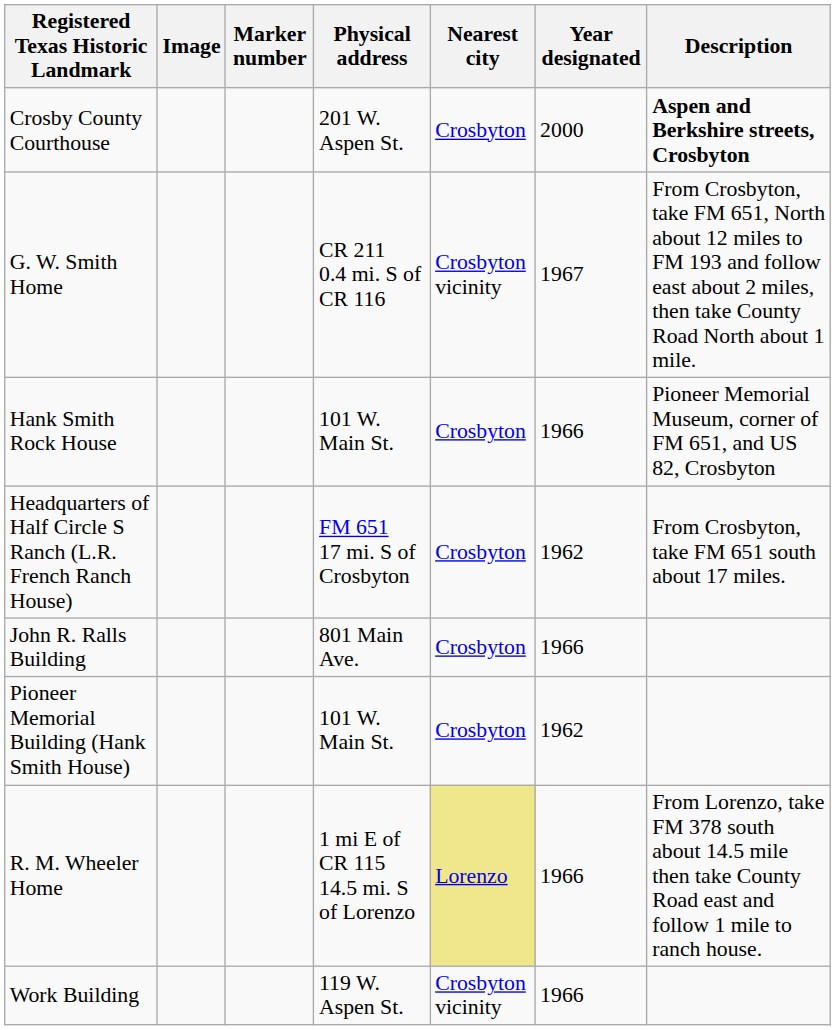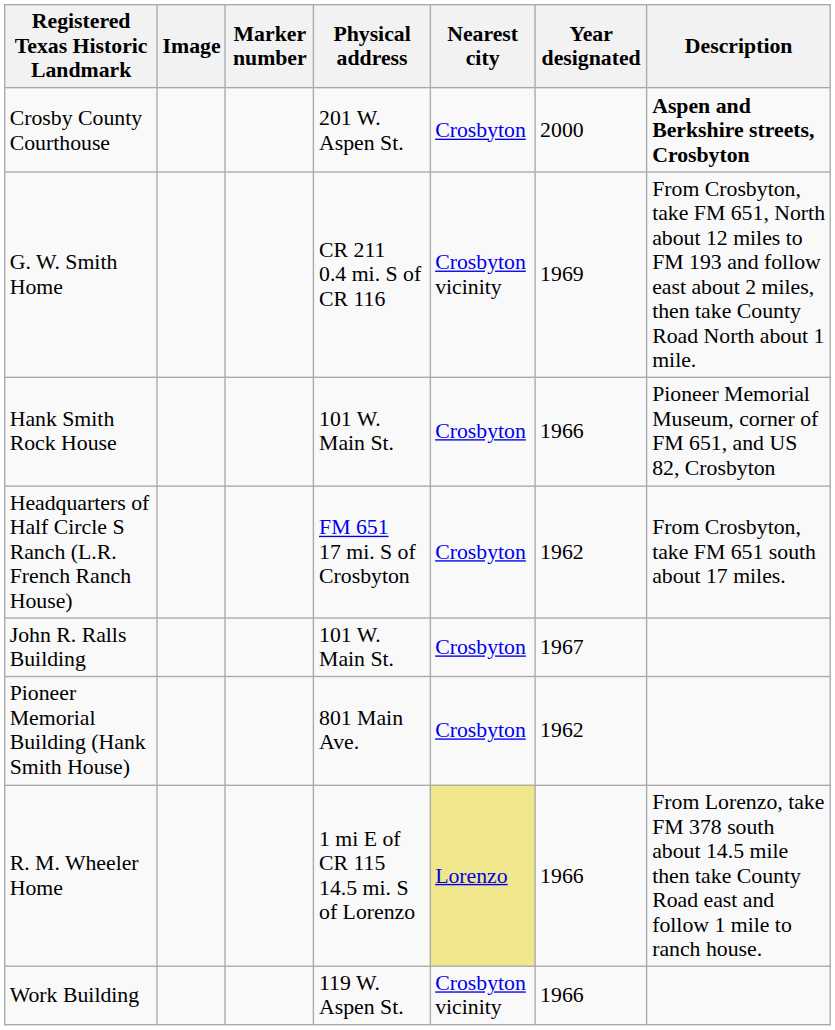G. W. Smith Home | Year designated: 1967 -> 1969
John R. Ralls Building | Physical address: 801 Main Ave. -> 101 W. Main St.
John R. Ralls Building | Year designated: 1966 -> 1967
Pioneer Memorial Building (Hank Smith House) | Physical address: 101 W. Main St. -> 801 Main Ave.
